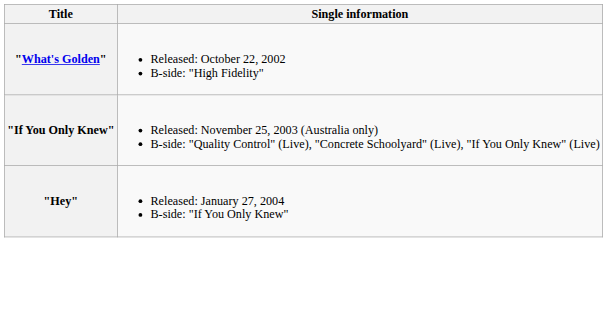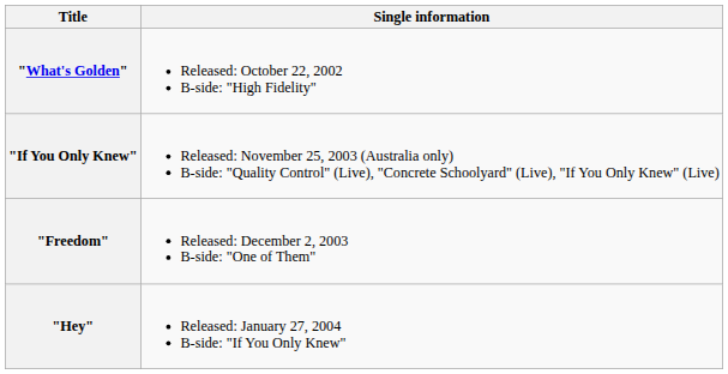+ row: "Freedom" | Released: December 2, 2003 B-side: "One of Them"
